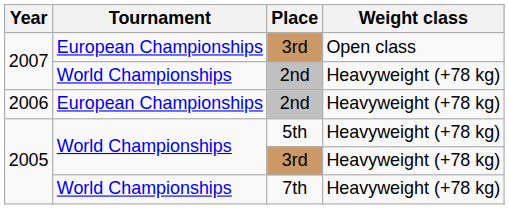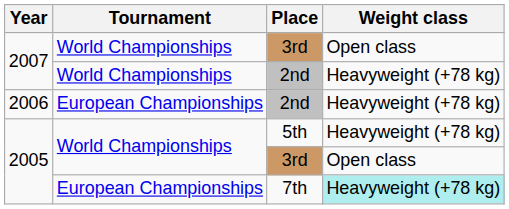2007 / 3rd | Tournament: European Championships -> World Championships
2005 / 3rd | Weight class: Heavyweight (+78 kg) -> Open class
7th | Tournament: World Championships -> European Championships
7th | Weight class: no background -> paleturquoise background
